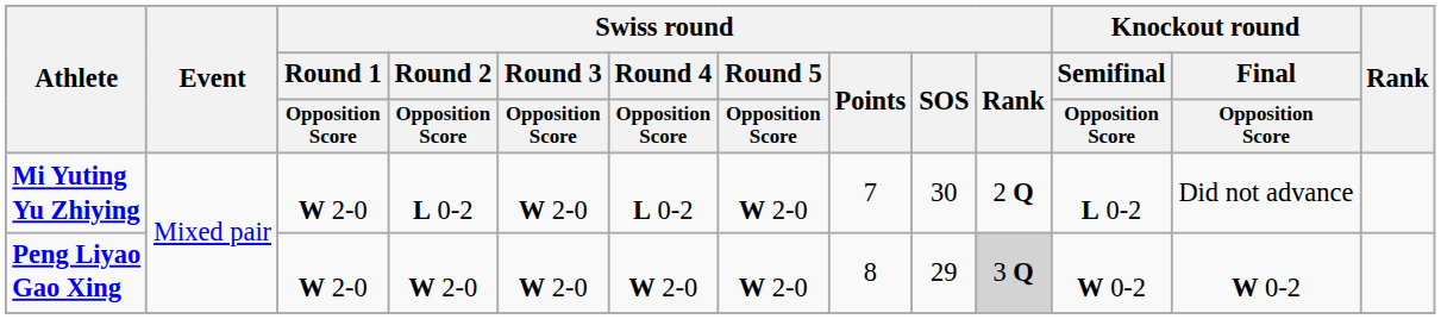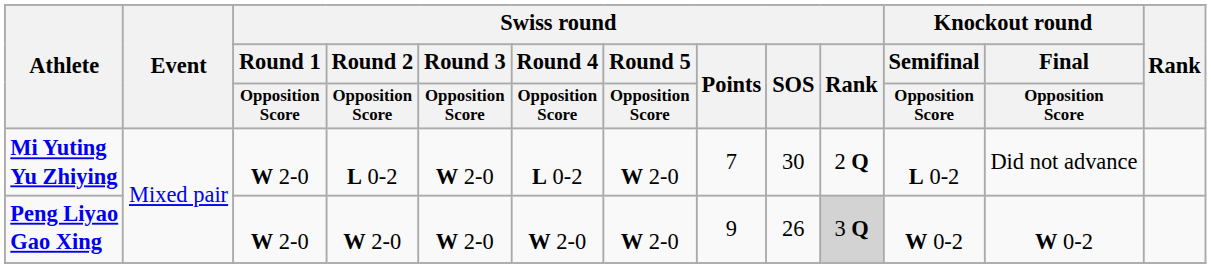Peng Liyao Gao Xing | Swiss round / Points: 8 -> 9
Peng Liyao Gao Xing | Swiss round / SOS: 29 -> 26
